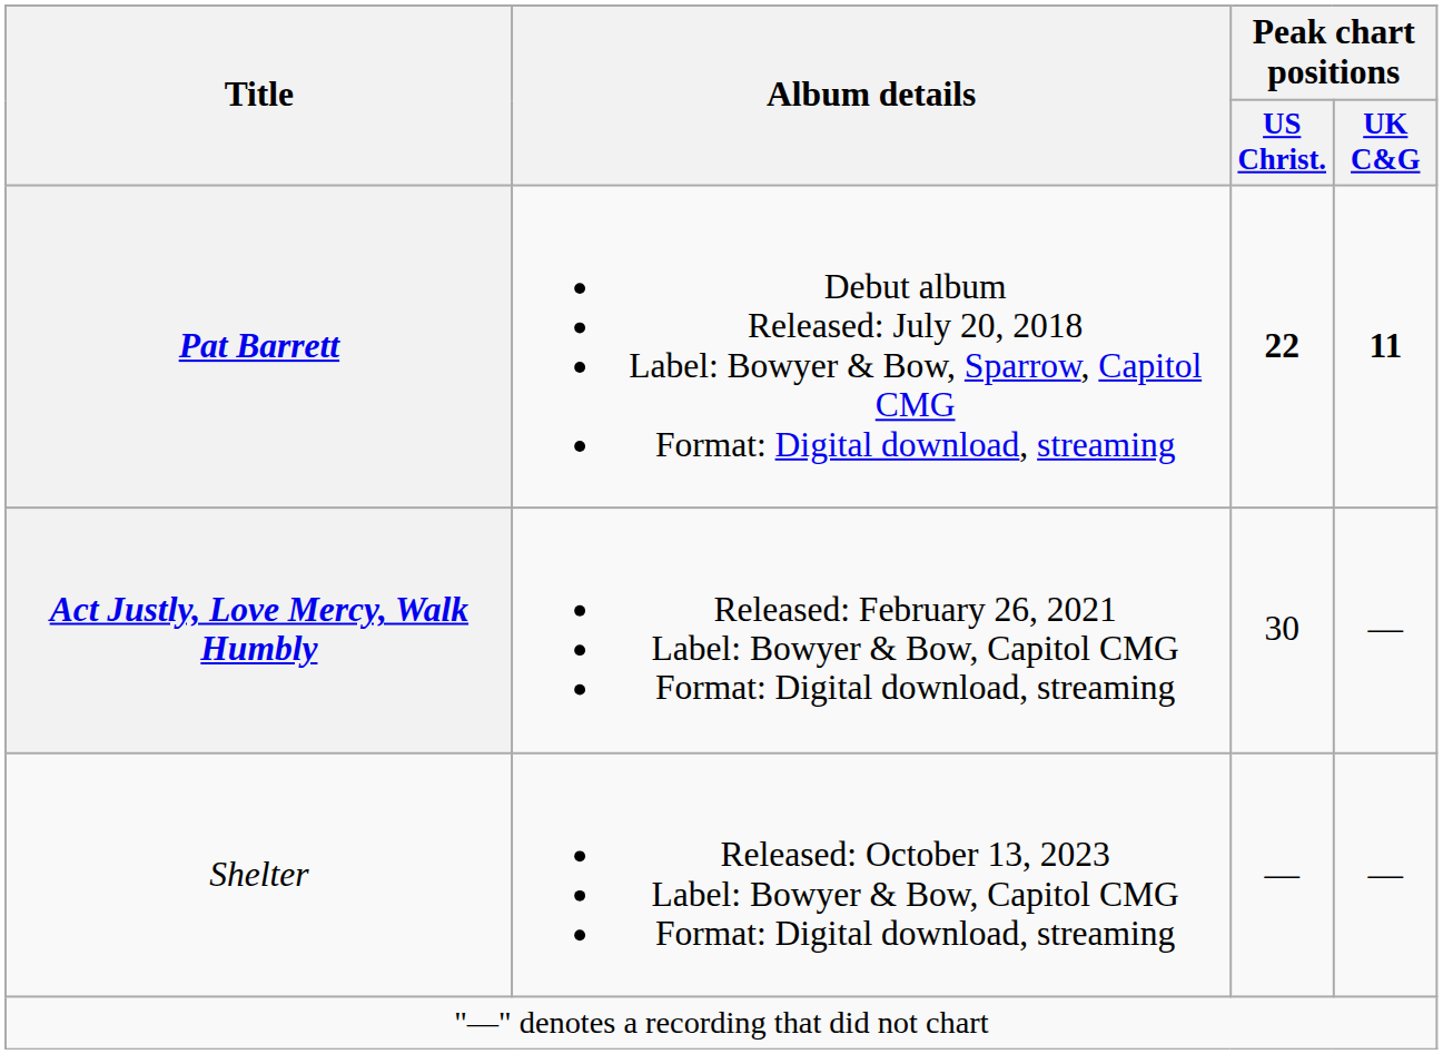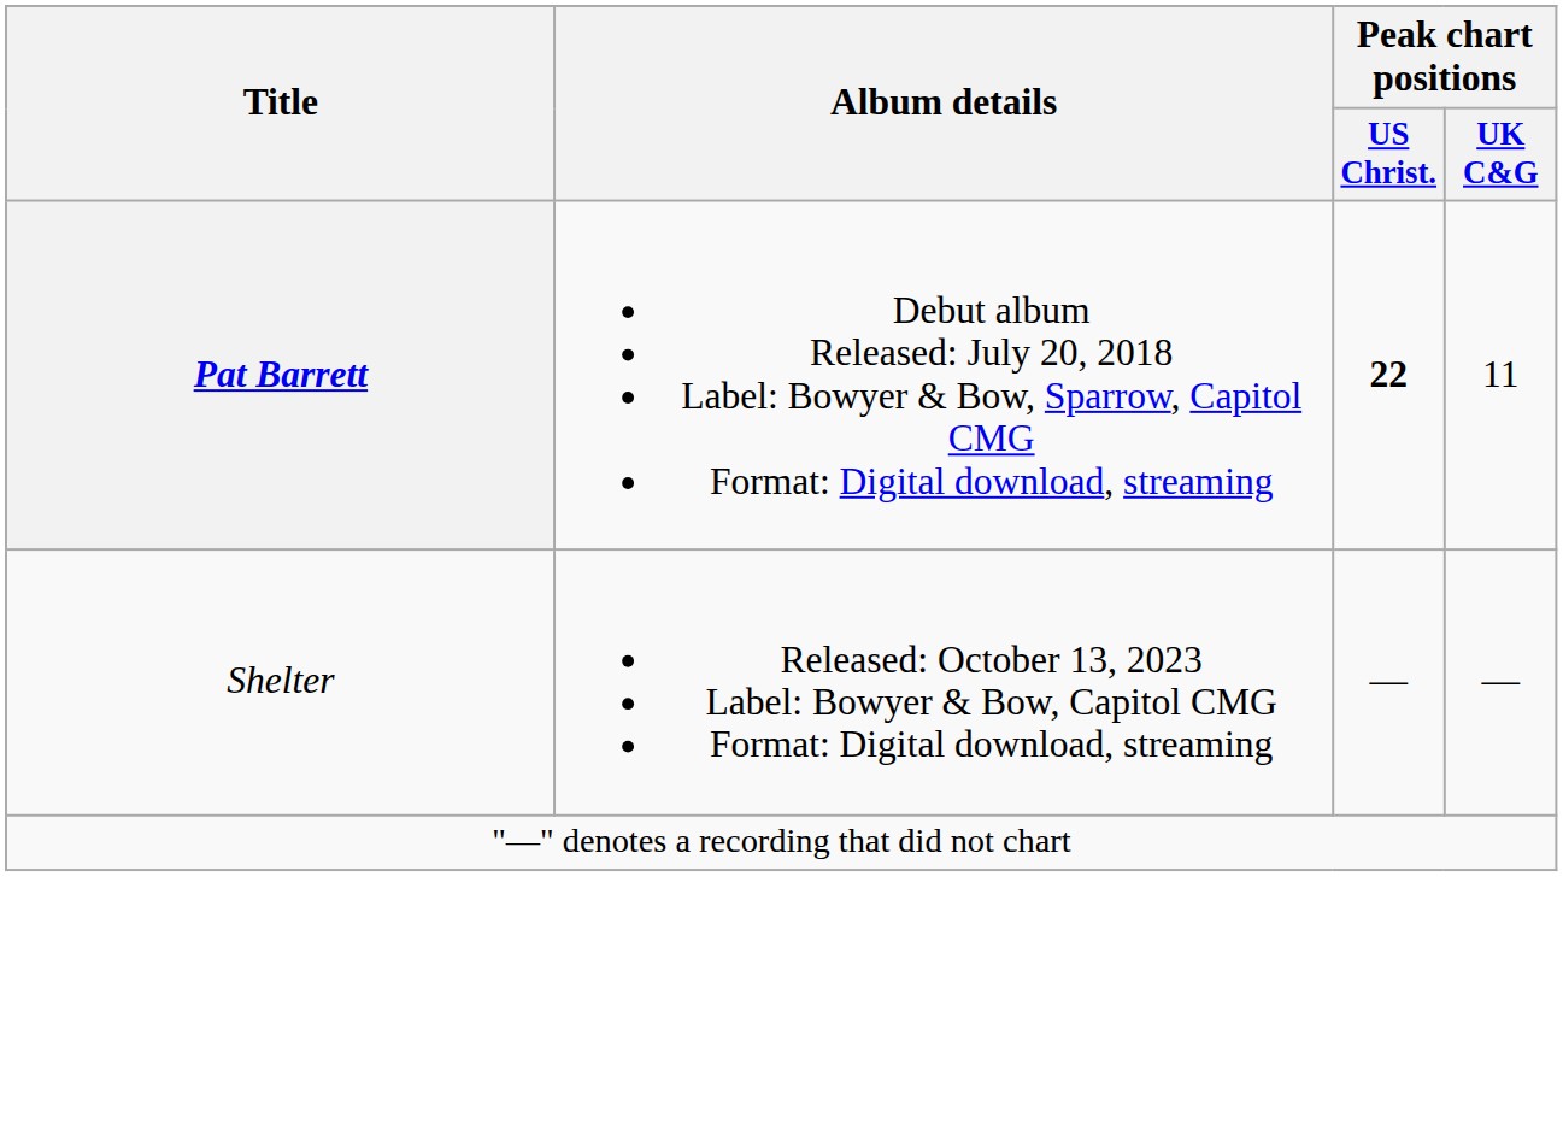Pat Barrett | Peak chart positions / UK C&G: bold -> normal
- row: Act Justly, Love Mercy, Walk Humbly | Released: February 26, 2021 Label: Bowyer & Bow, Capitol CMG Format: Digital download, streaming | 30 | —
